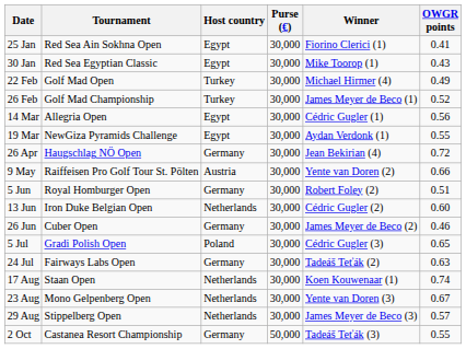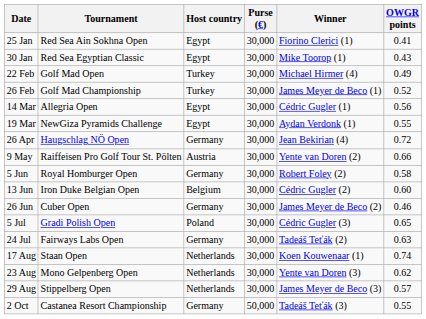5 Jun | OWGR points: 0.51 -> 0.58
13 Jun | Host country: Netherlands -> Belgium
23 Aug | OWGR points: 0.67 -> 0.62
